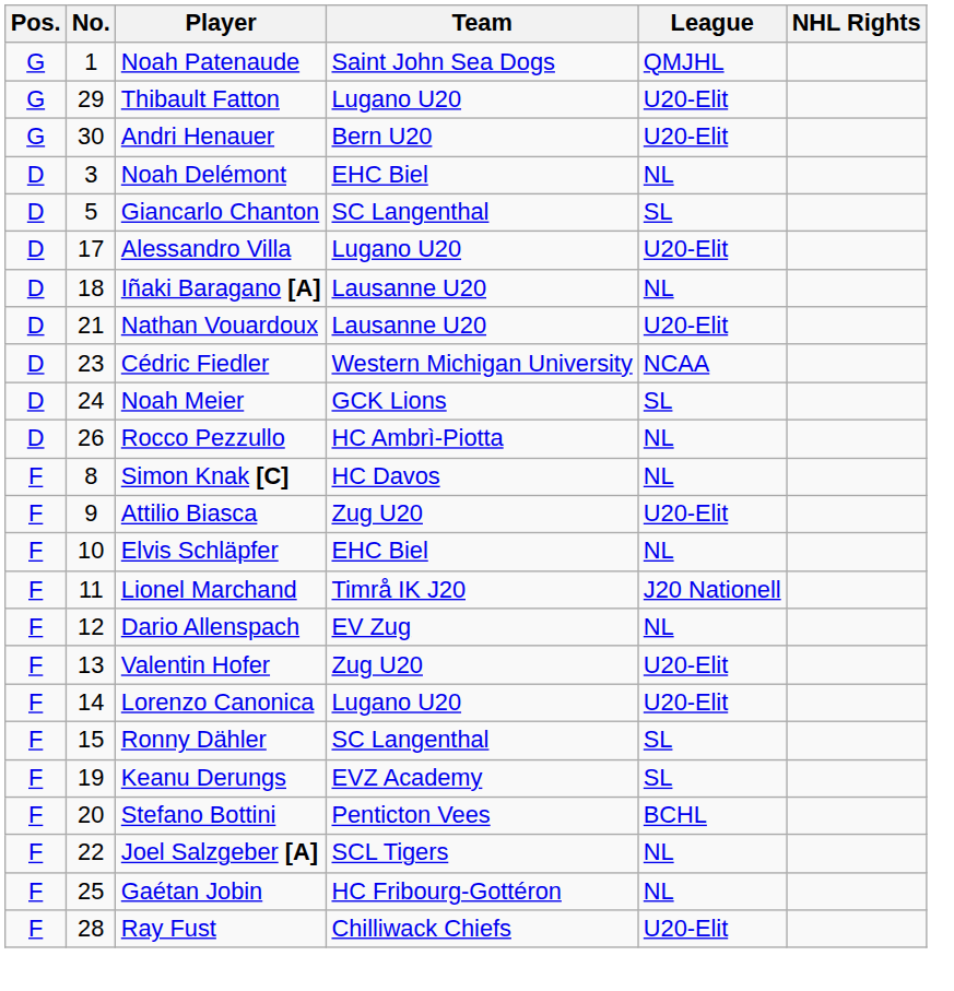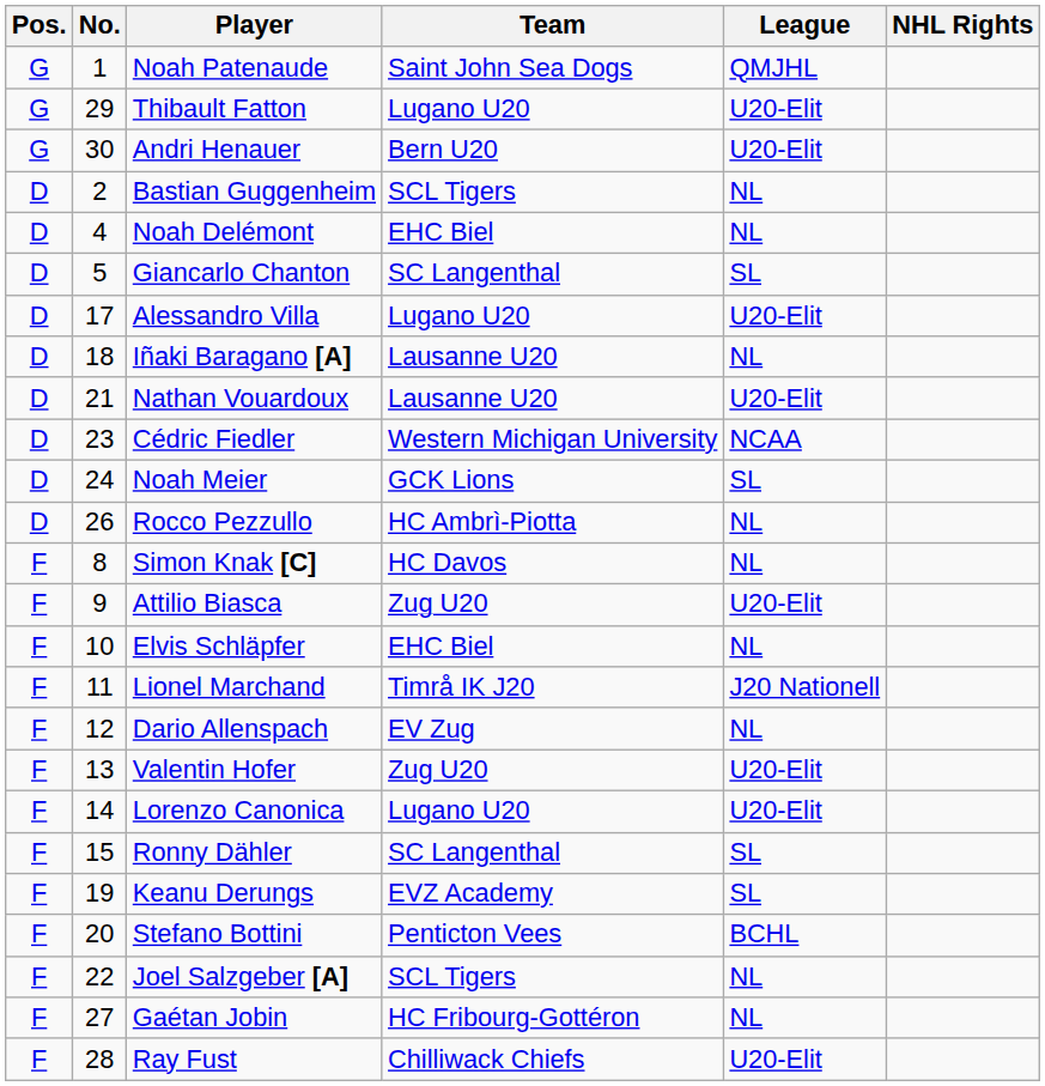+ row: D | 2 | Bastian Guggenheim | SCL Tigers | NL
Noah Delémont | No.: 3 -> 4
Gaétan Jobin | No.: 25 -> 27
